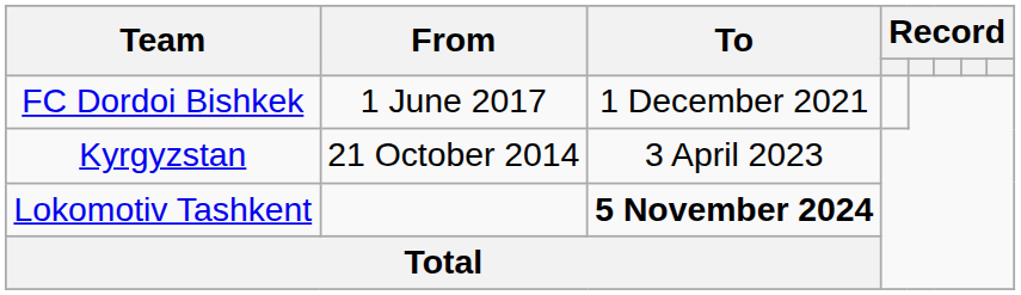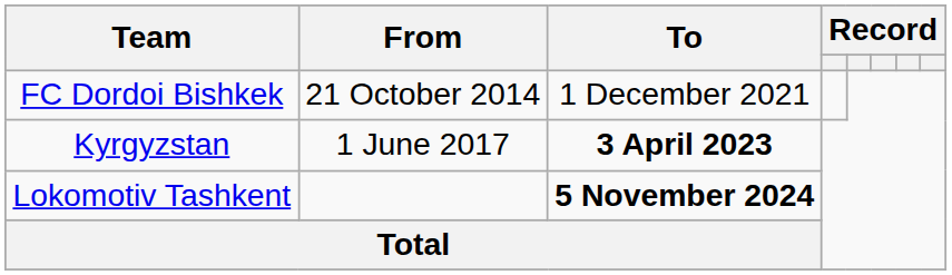FC Dordoi Bishkek | From: 1 June 2017 -> 21 October 2014
Kyrgyzstan | From: 21 October 2014 -> 1 June 2017
Kyrgyzstan | To: normal -> bold
